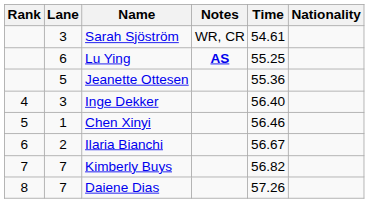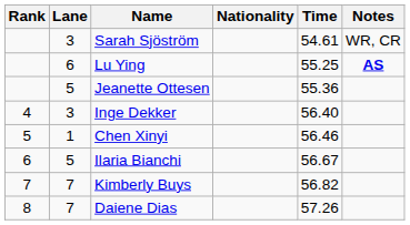columns swapped: Nationality <-> Notes
Ilaria Bianchi | Lane: 2 -> 5
